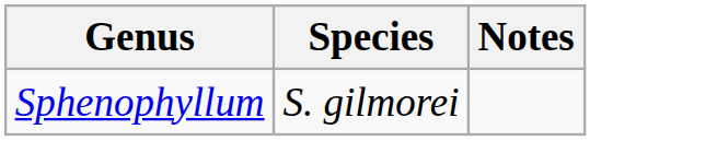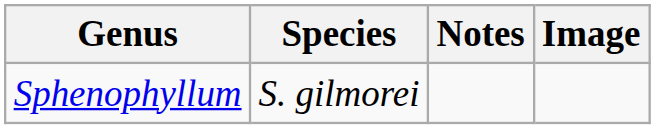+ column: Image
